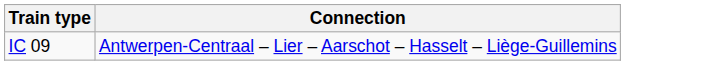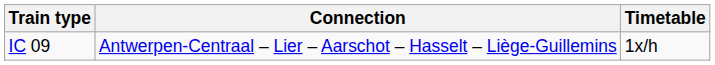+ column: Timetable | 1x/h
